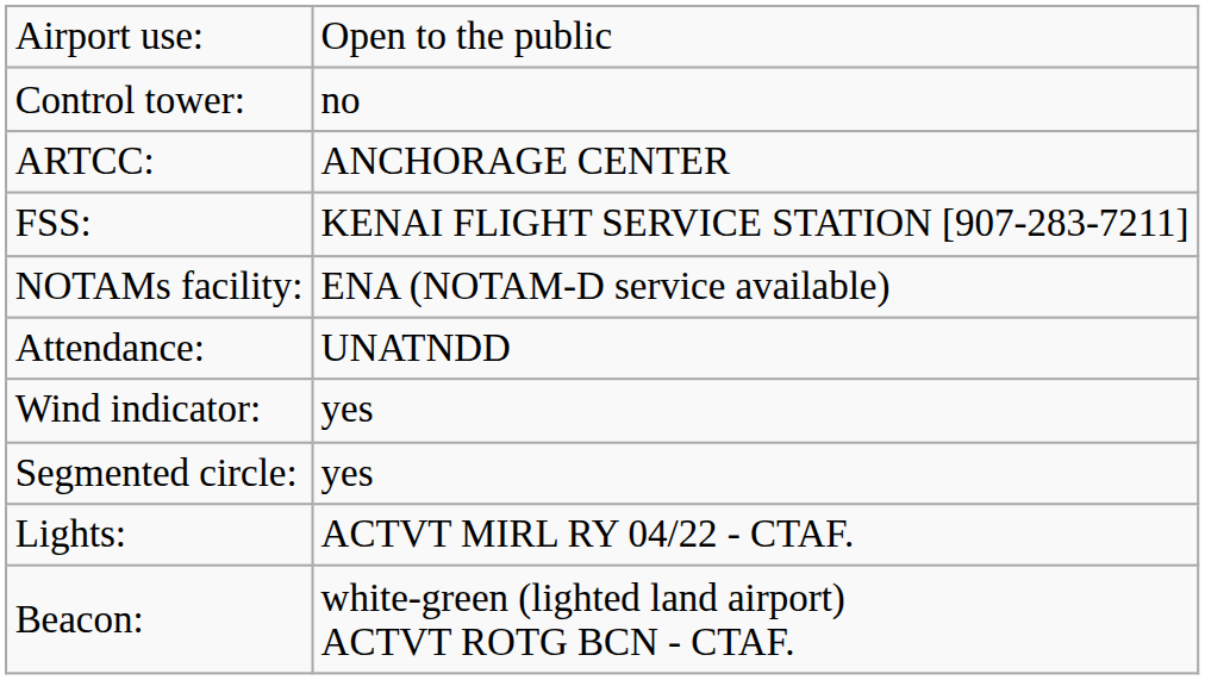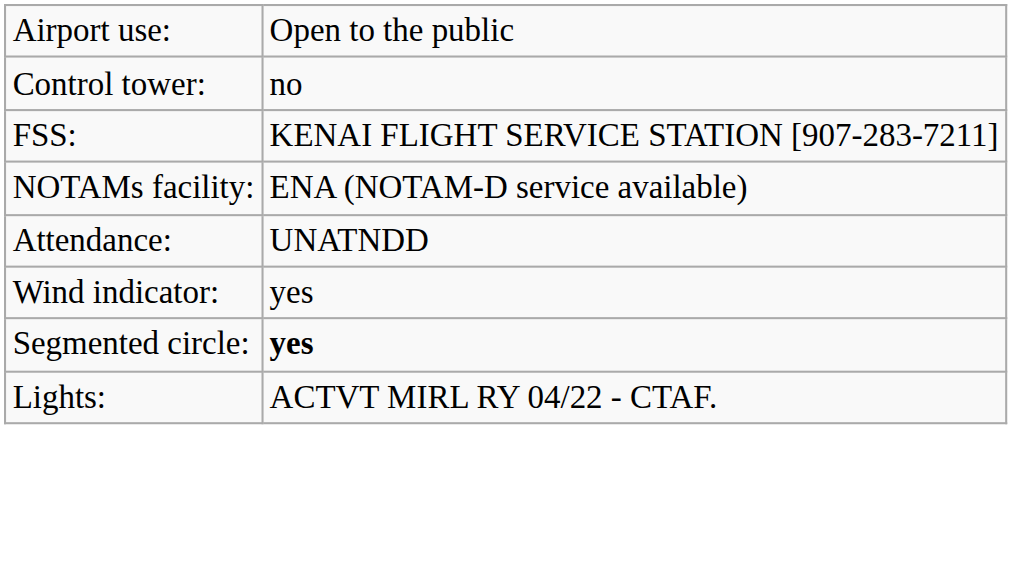- row: ARTCC: | ANCHORAGE CENTER
Segmented circle: | column 2: normal -> bold
- row: Beacon: | white-green (lighted land airport) ACTVT ROTG BCN - CTAF.
